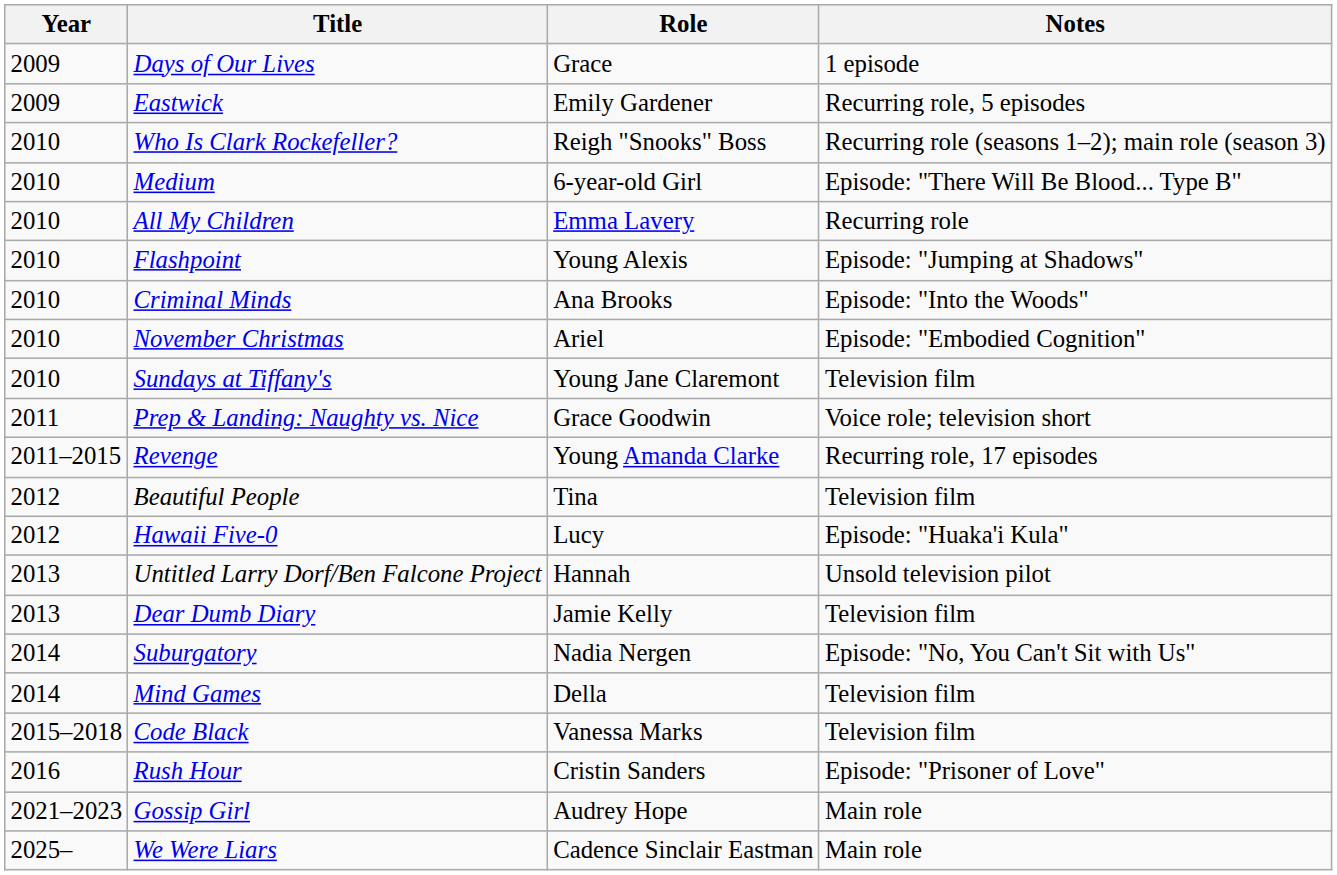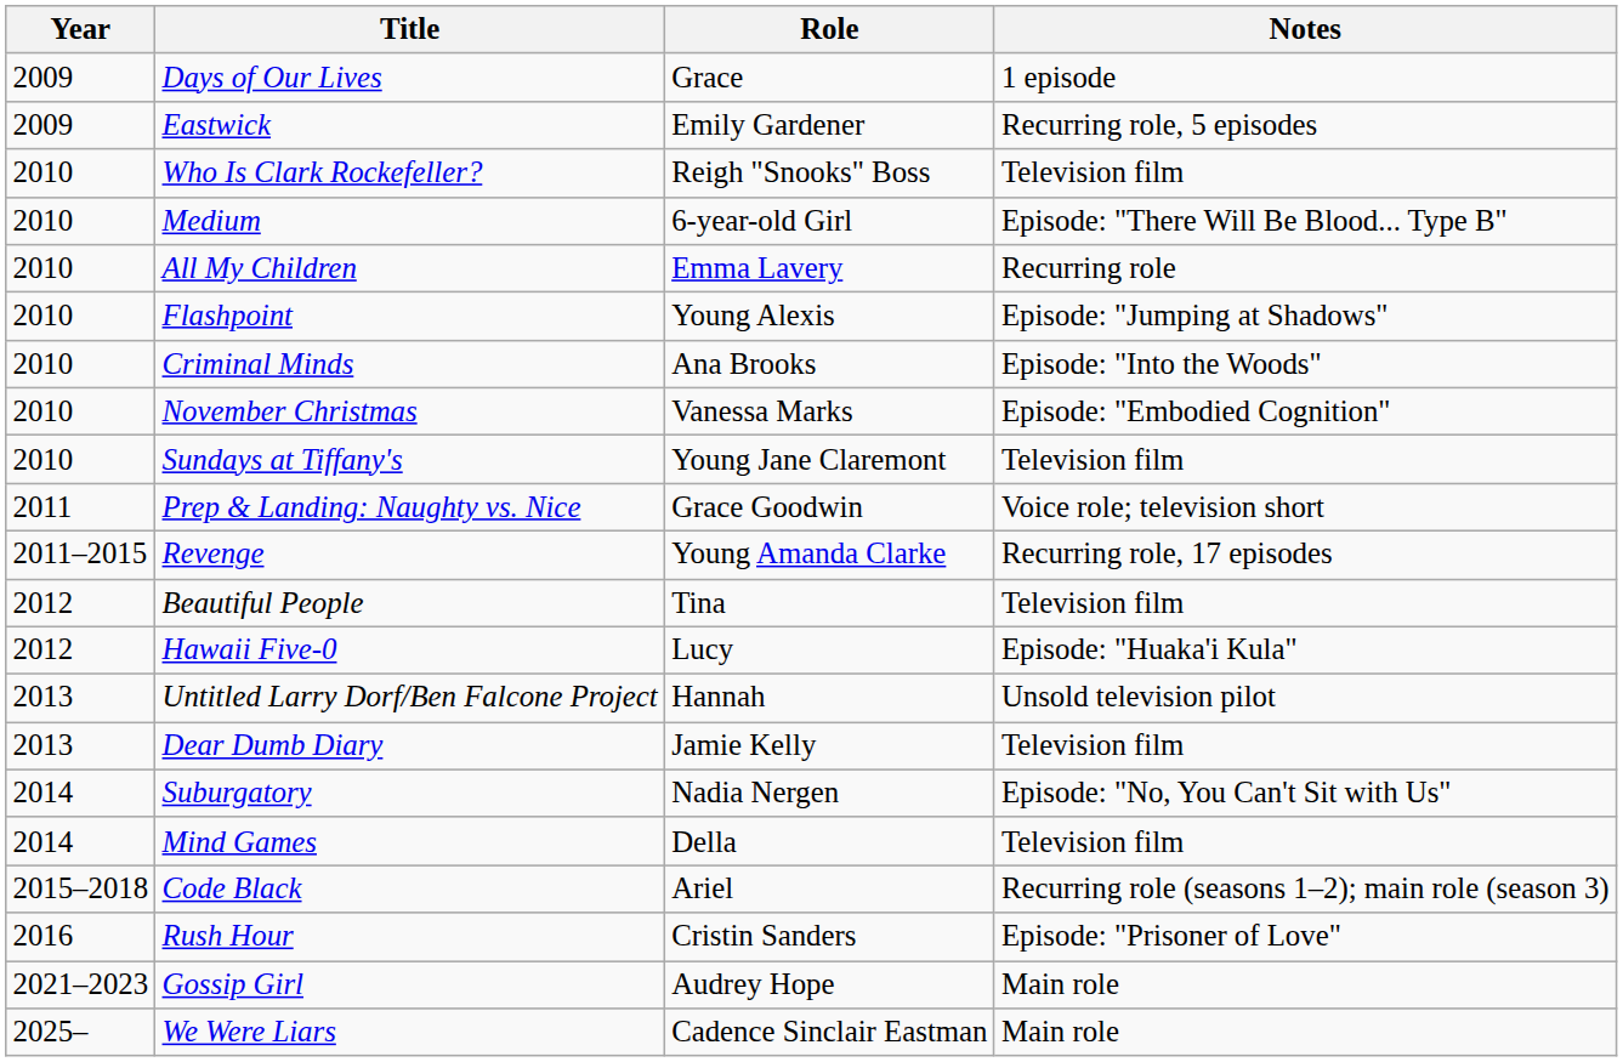Who Is Clark Rockefeller? | Notes: Recurring role (seasons 1–2); main role (season 3) -> Television film
November Christmas | Role: Ariel -> Vanessa Marks
Code Black | Role: Vanessa Marks -> Ariel
Code Black | Notes: Television film -> Recurring role (seasons 1–2); main role (season 3)
